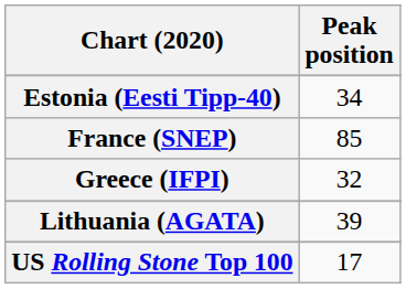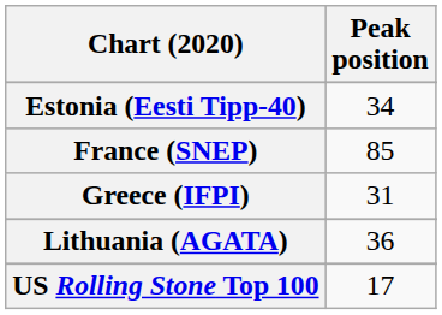Greece (IFPI) | Peak position: 32 -> 31
Lithuania (AGATA) | Peak position: 39 -> 36
